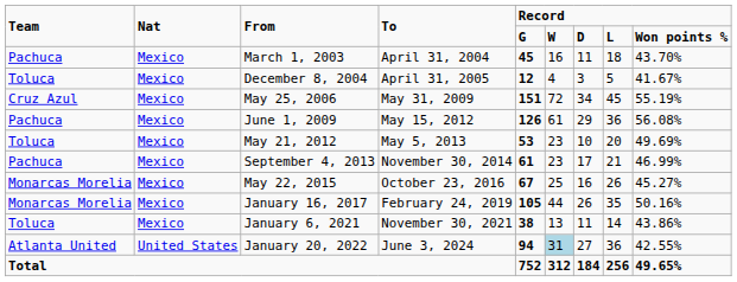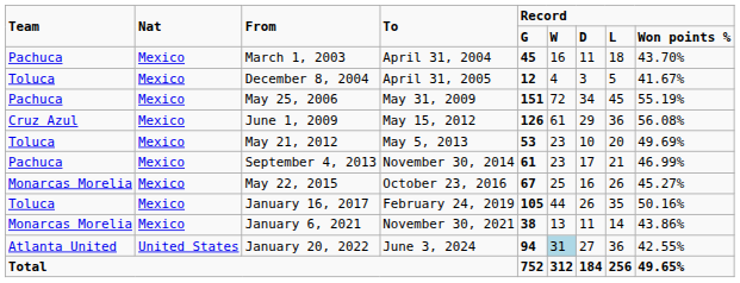May 25, 2006 | Team: Cruz Azul -> Pachuca
June 1, 2009 | Team: Pachuca -> Cruz Azul
January 16, 2017 | Team: Monarcas Morelia -> Toluca
January 6, 2021 | Team: Toluca -> Monarcas Morelia
